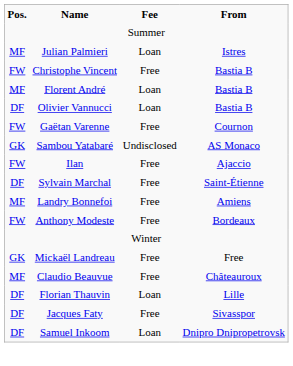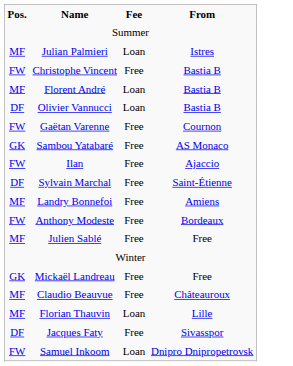Sambou Yatabaré | Fee: Undisclosed -> Free
+ row: MF | Julien Sablé | Free | Free
Florian Thauvin | Pos.: DF -> MF
Samuel Inkoom | Pos.: DF -> FW
